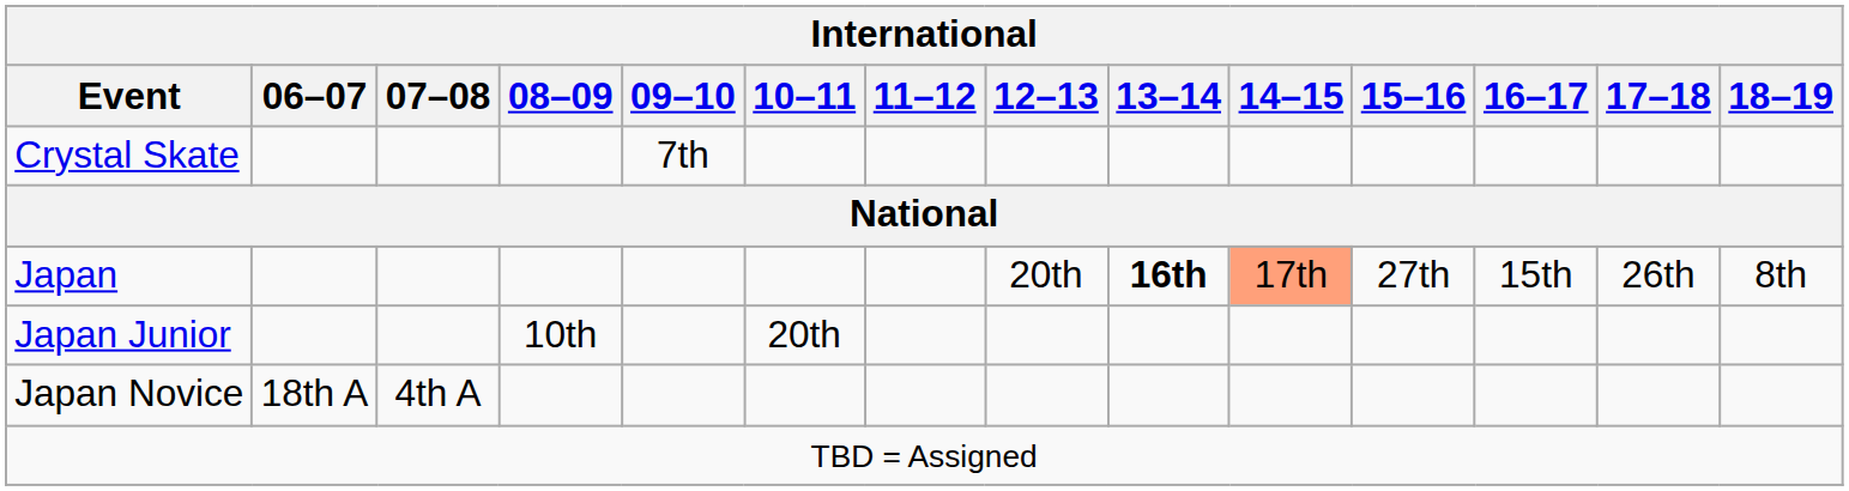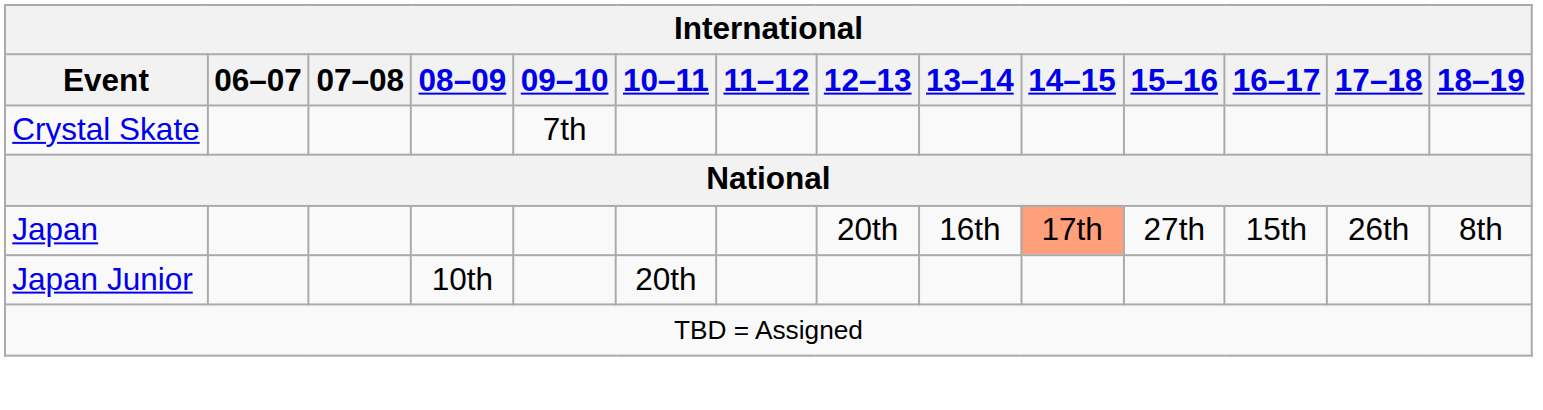Japan | 13–14: bold -> normal
- row: Japan Novice | 18th A | 4th A
